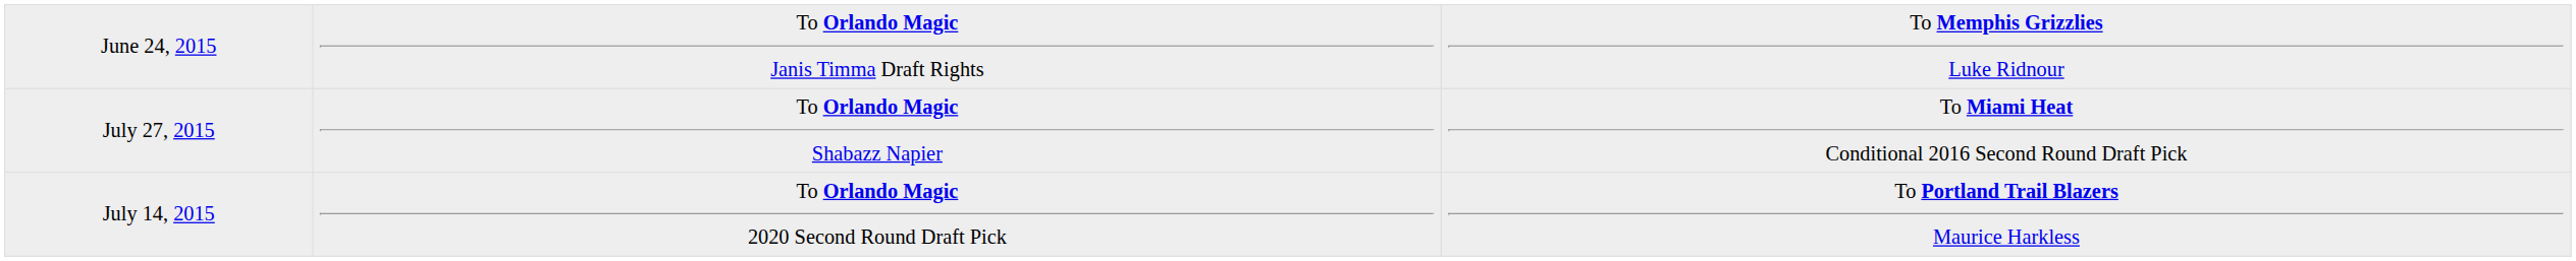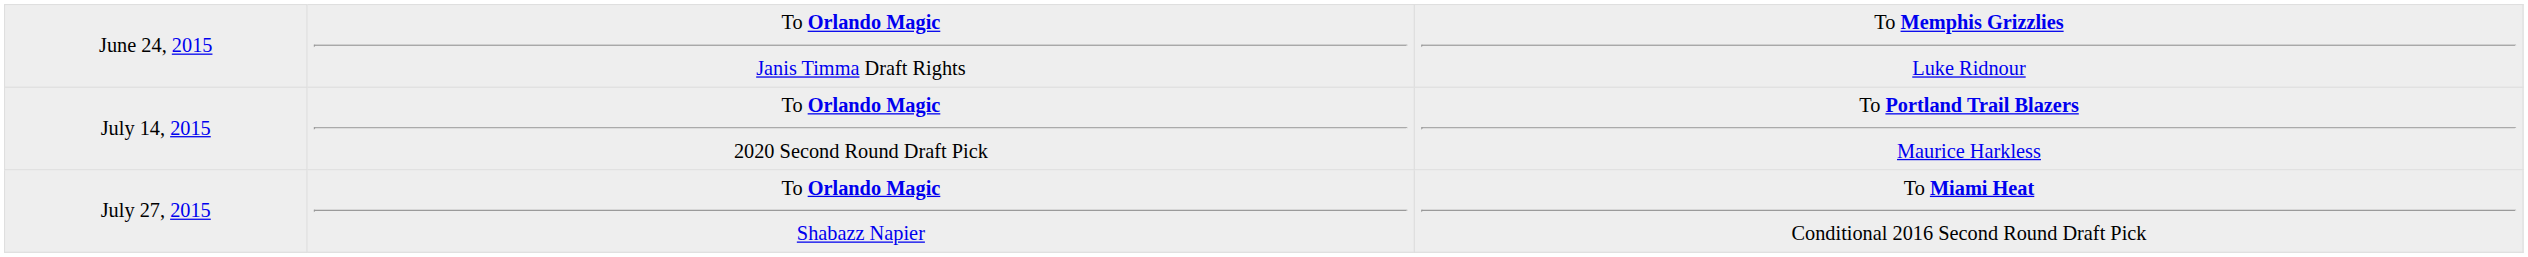rows swapped: July 14, 2015 <-> July 27, 2015
